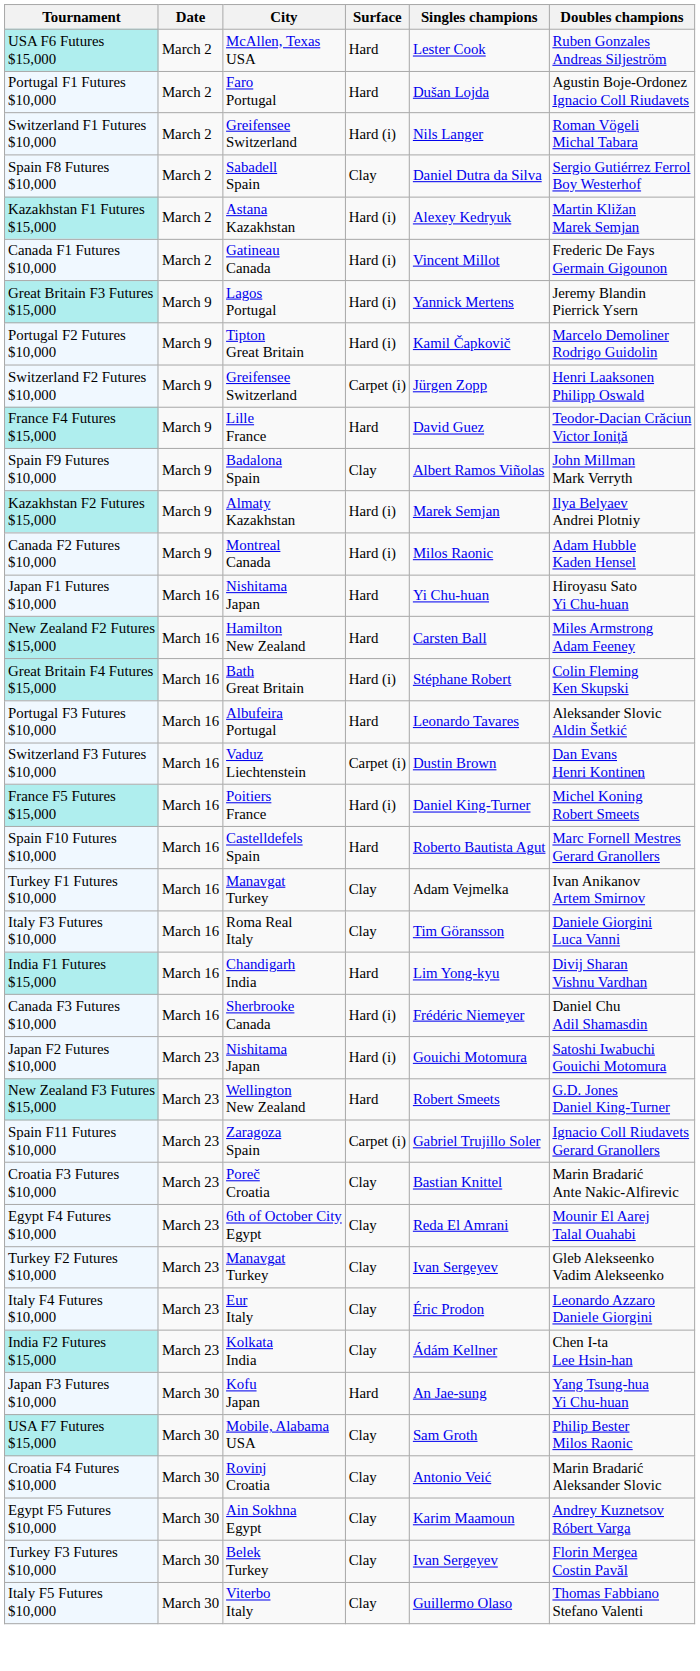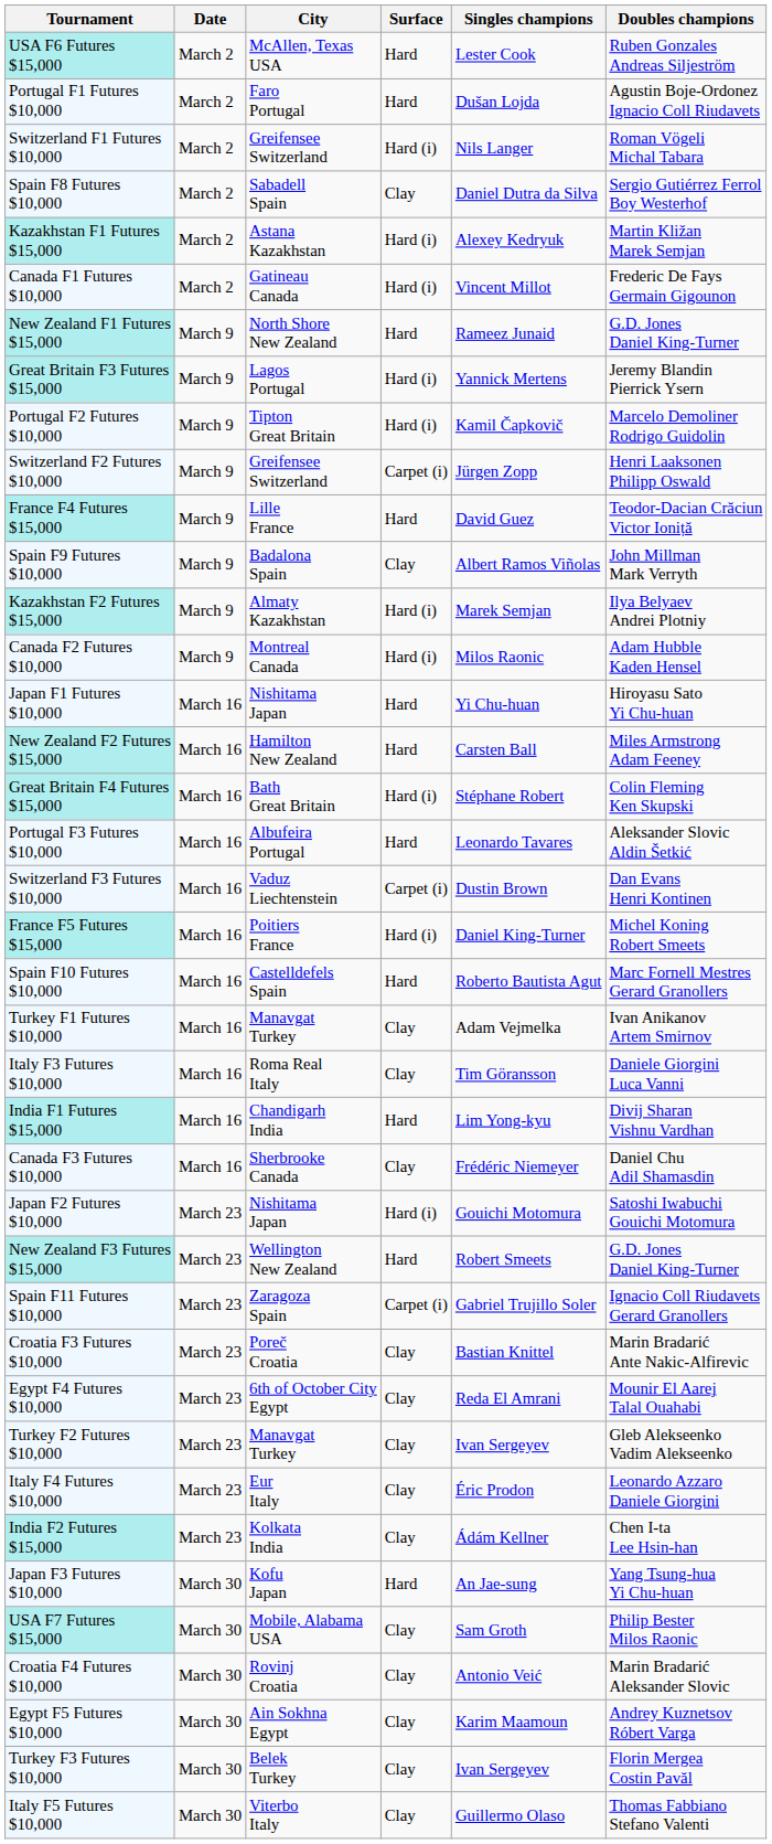+ row: New Zealand F1 Futures $15,000 | March 9 | North Shore New Zealand | Hard | Rameez Junaid | G.D. Jones Daniel King-Turner
Canada F3 Futures $10,000 | Surface: Hard (i) -> Clay
